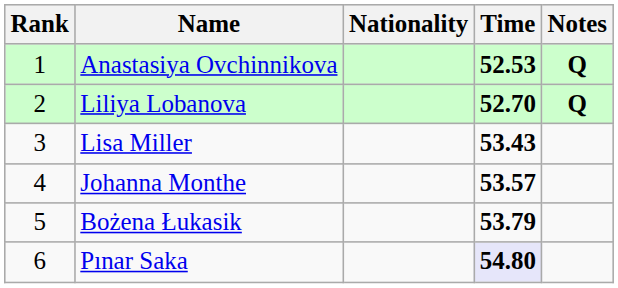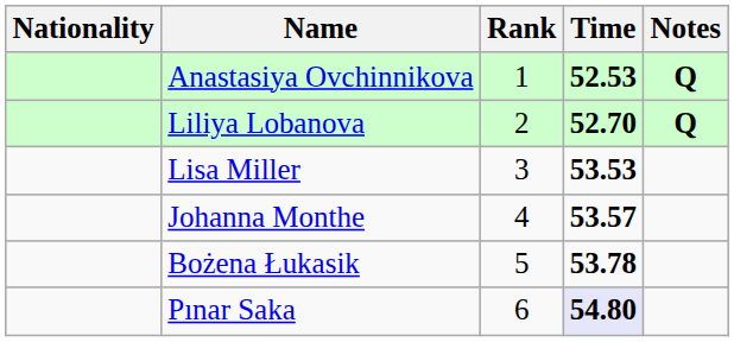columns swapped: Rank <-> Nationality
Lisa Miller | Time: 53.43 -> 53.53
Bożena Łukasik | Time: 53.79 -> 53.78
